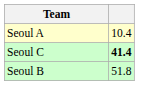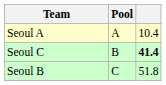+ column: Pool | A | B | C
